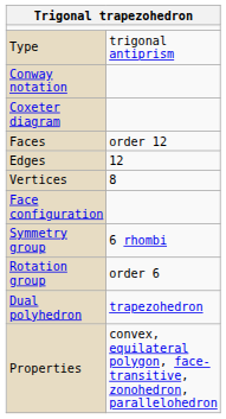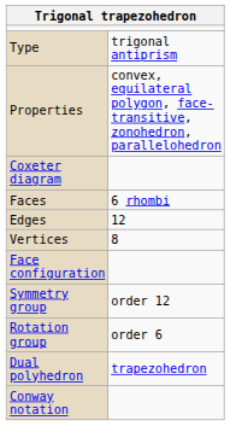rows swapped: Conway notation <-> Properties
Faces | column 2: order 12 -> 6 rhombi
Symmetry group | column 2: 6 rhombi -> order 12
